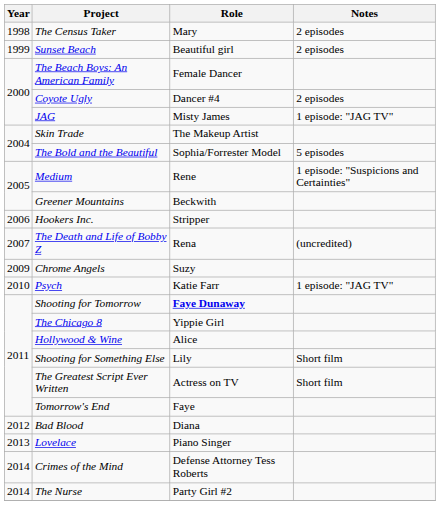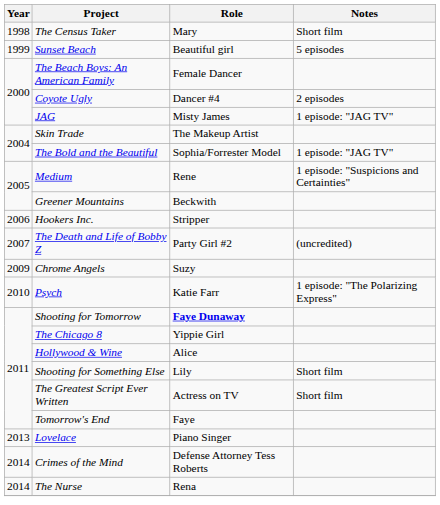The Census Taker | Notes: 2 episodes -> Short film
Sunset Beach | Notes: 2 episodes -> 5 episodes
The Bold and the Beautiful | Notes: 5 episodes -> 1 episode: "JAG TV"
The Death and Life of Bobby Z | Role: Rena -> Party Girl #2
Psych | Notes: 1 episode: "JAG TV" -> 1 episode: "The Polarizing Express"
- row: 2012 | Bad Blood | Diana
The Nurse | Role: Party Girl #2 -> Rena
